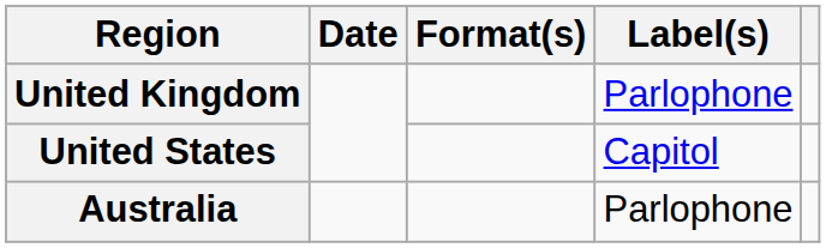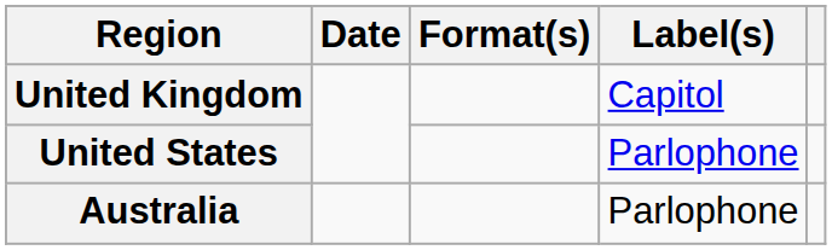United Kingdom | Label(s): Parlophone -> Capitol
United States | Label(s): Capitol -> Parlophone
